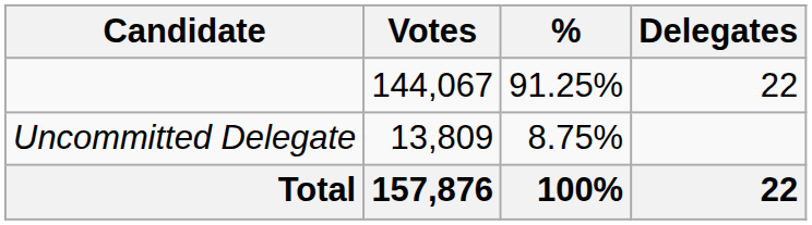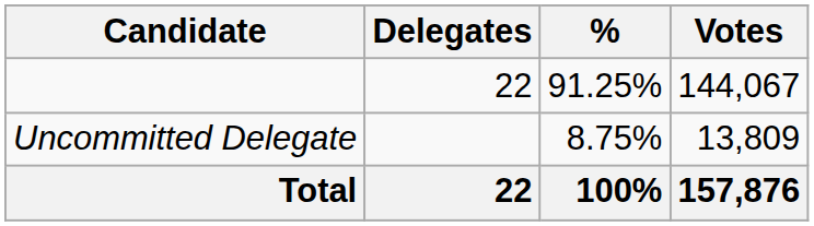columns swapped: Votes <-> Delegates
